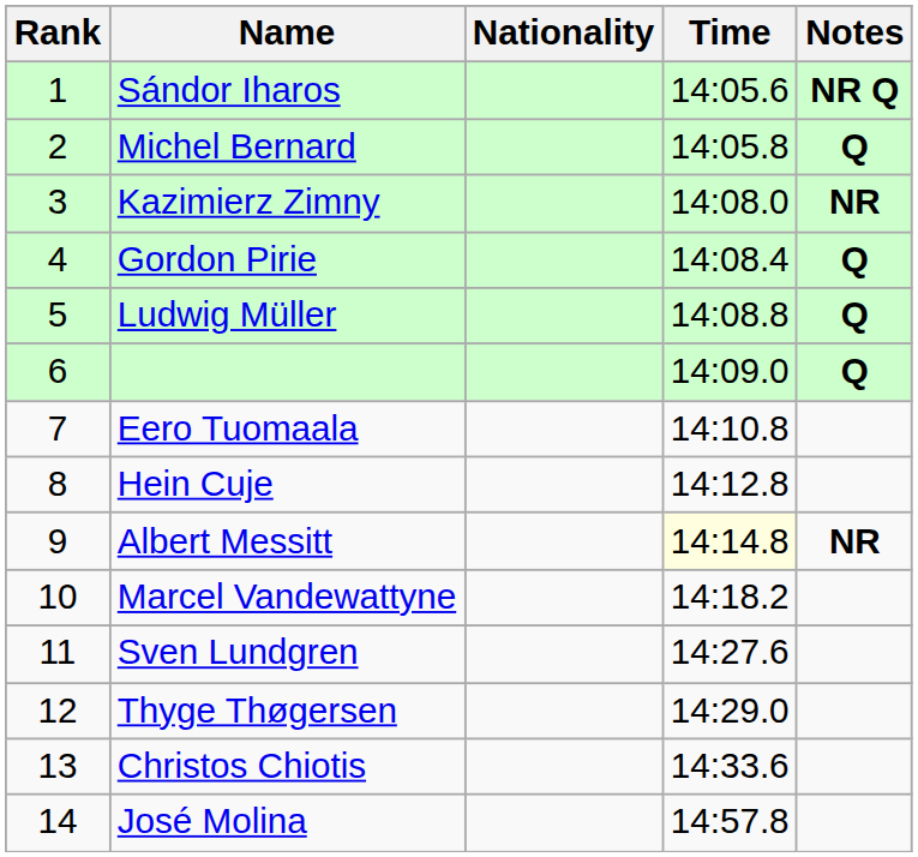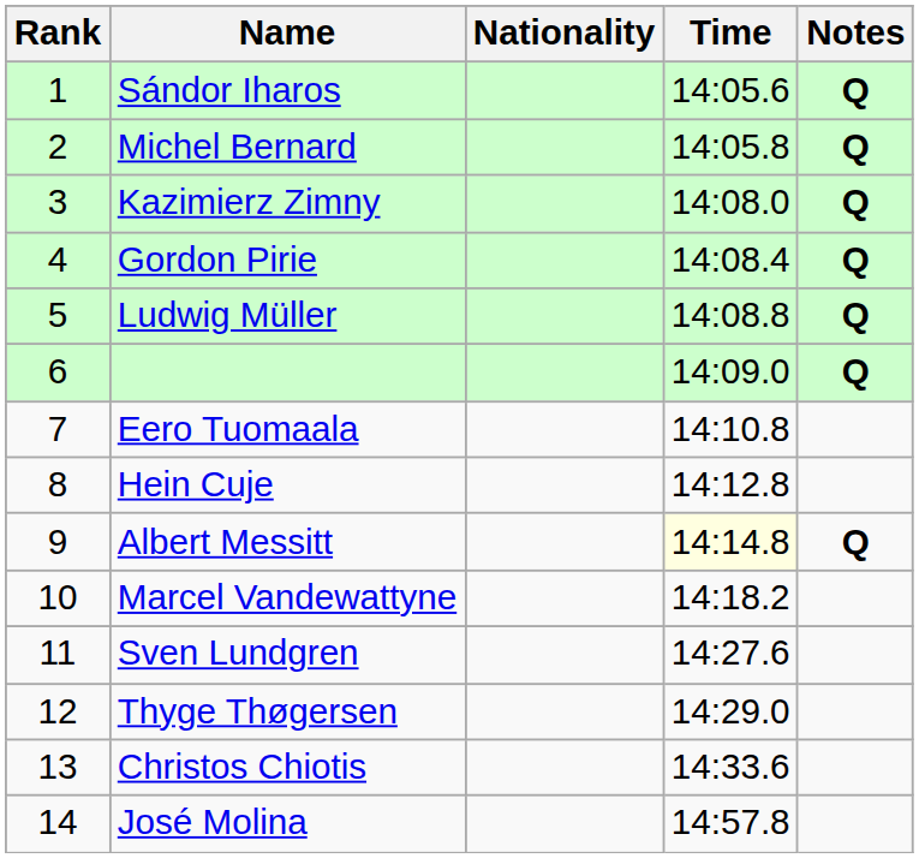Sándor Iharos | Notes: NR Q -> Q
Kazimierz Zimny | Notes: NR -> Q
Albert Messitt | Notes: NR -> Q
